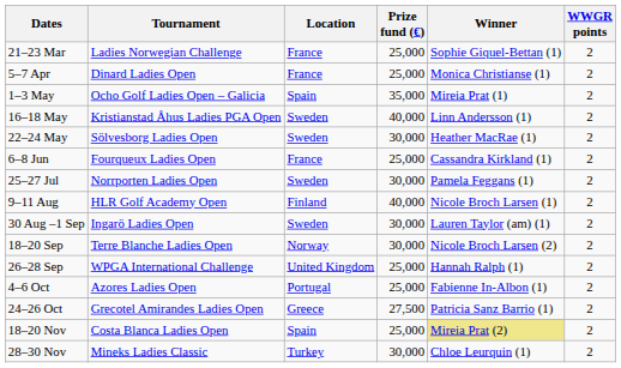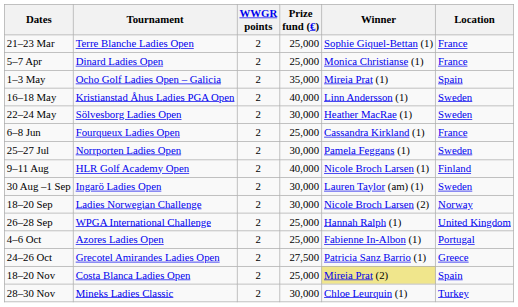columns swapped: Location <-> WWGR points
21–23 Mar | Tournament: Ladies Norwegian Challenge -> Terre Blanche Ladies Open
18–20 Sep | Tournament: Terre Blanche Ladies Open -> Ladies Norwegian Challenge
